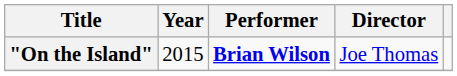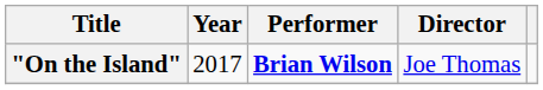"On the Island" | Year: 2015 -> 2017
